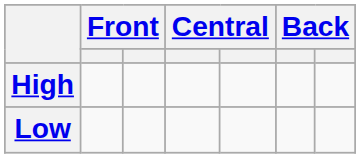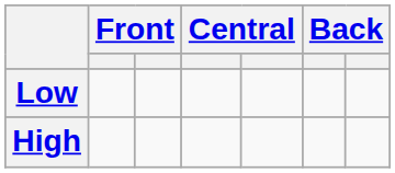rows swapped: High <-> Low
